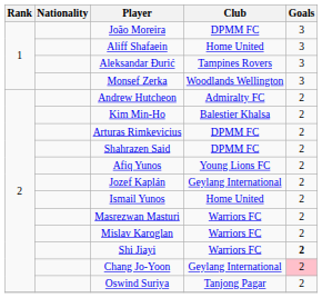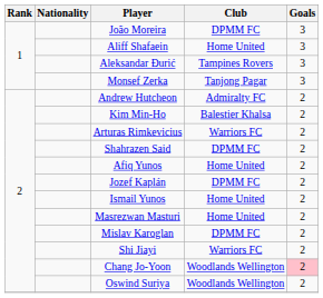Monsef Zerka | Club: Woodlands Wellington -> Tanjong Pagar
Arturas Rimkevicius | Club: DPMM FC -> Warriors FC
Afiq Yunos | Club: Young Lions FC -> Home United
Jozef Kaplán | Club: Geylang International -> DPMM FC
Masrezwan Masturi | Club: Warriors FC -> Home United
Mislav Karoglan | Club: Warriors FC -> DPMM FC
Shi Jiayi | Goals: bold -> normal
Chang Jo-Yoon | Club: Geylang International -> Woodlands Wellington
Oswind Suriya | Club: Tanjong Pagar -> Woodlands Wellington
